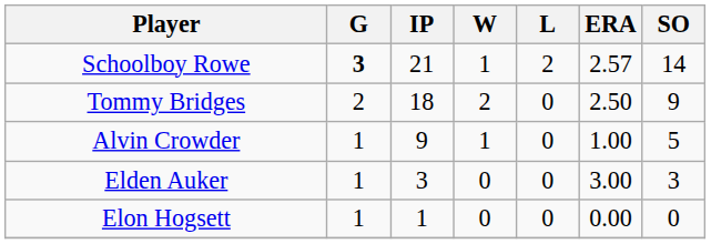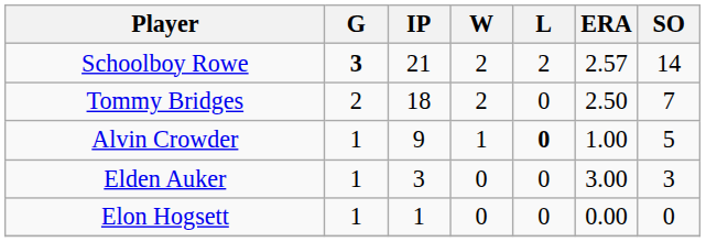Schoolboy Rowe | W: 1 -> 2
Tommy Bridges | SO: 9 -> 7
Alvin Crowder | L: normal -> bold
